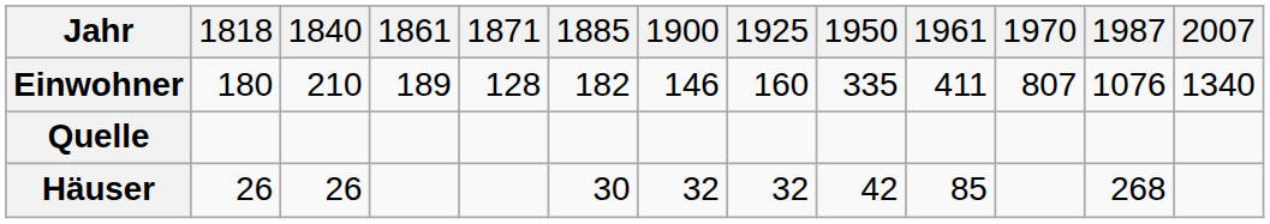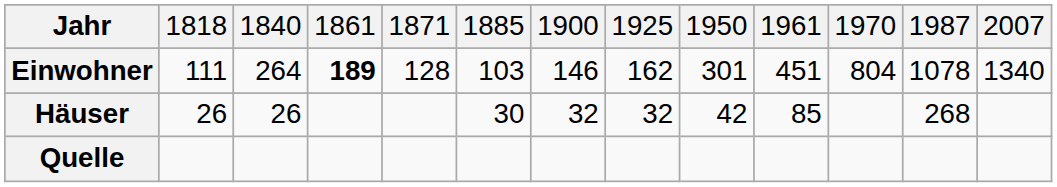Einwohner | column 2: 180 -> 111
Einwohner | column 3: 210 -> 264
Einwohner | column 4: normal -> bold
Einwohner | column 6: 182 -> 103
Einwohner | column 8: 160 -> 162
Einwohner | column 9: 335 -> 301
Einwohner | column 10: 411 -> 451
Einwohner | column 11: 807 -> 804
Einwohner | column 12: 1076 -> 1078
rows swapped: Häuser <-> Quelle
